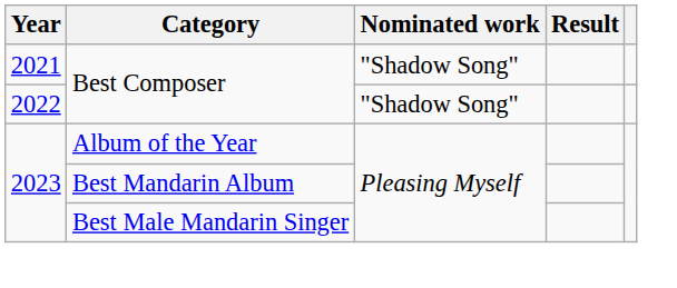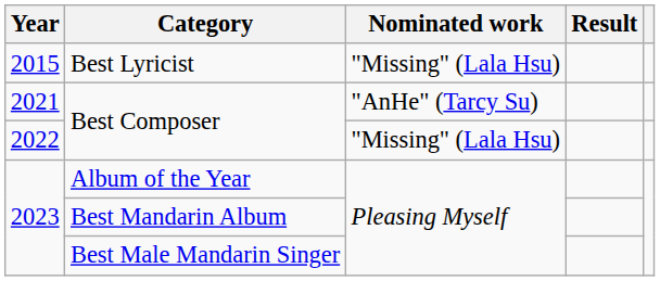+ row: 2015 | Best Lyricist | "Missing" (Lala Hsu)
2021 / Best Composer | Nominated work: "Shadow Song" -> "AnHe" (Tarcy Su)
2022 / Best Composer | Nominated work: "Shadow Song" -> "Missing" (Lala Hsu)
